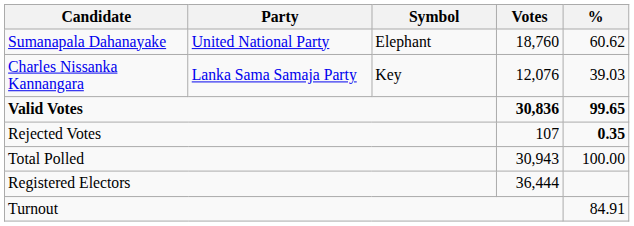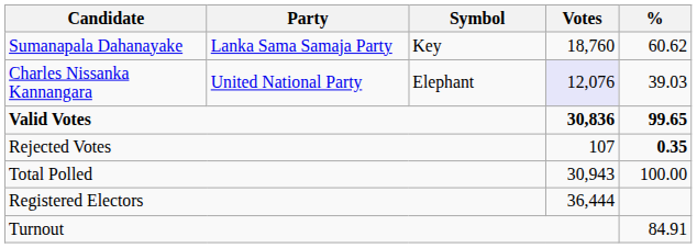Sumanapala Dahanayake | Party: United National Party -> Lanka Sama Samaja Party
Sumanapala Dahanayake | Symbol: Elephant -> Key
Charles Nissanka Kannangara | Party: Lanka Sama Samaja Party -> United National Party
Charles Nissanka Kannangara | Symbol: Key -> Elephant
Charles Nissanka Kannangara | Votes: no background -> lavender background
